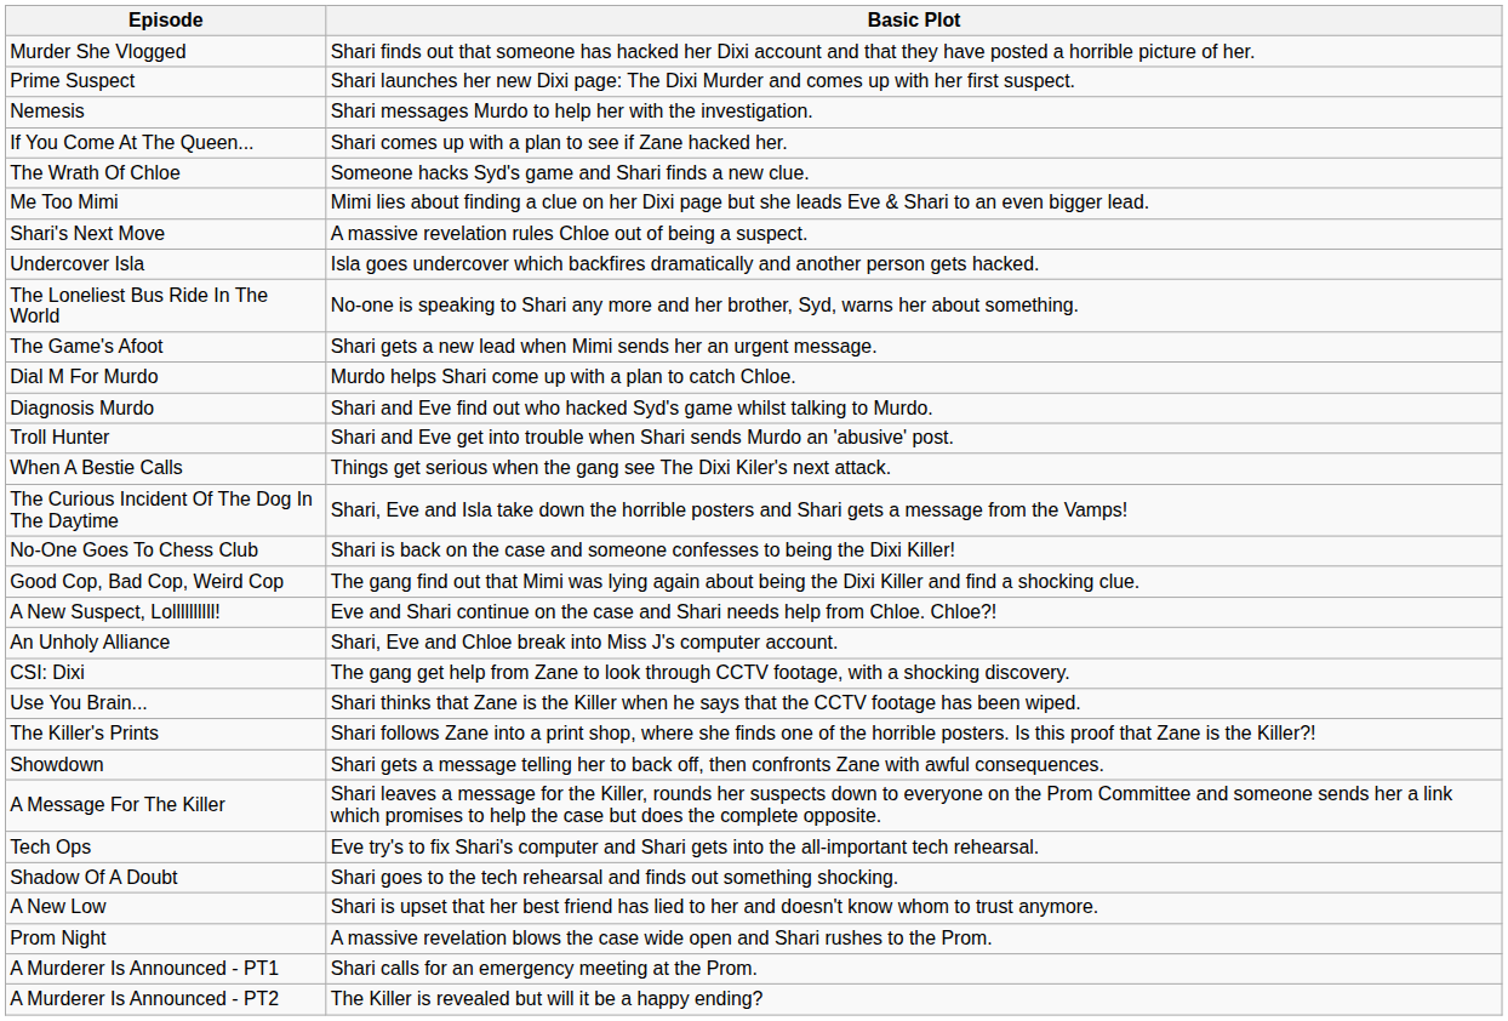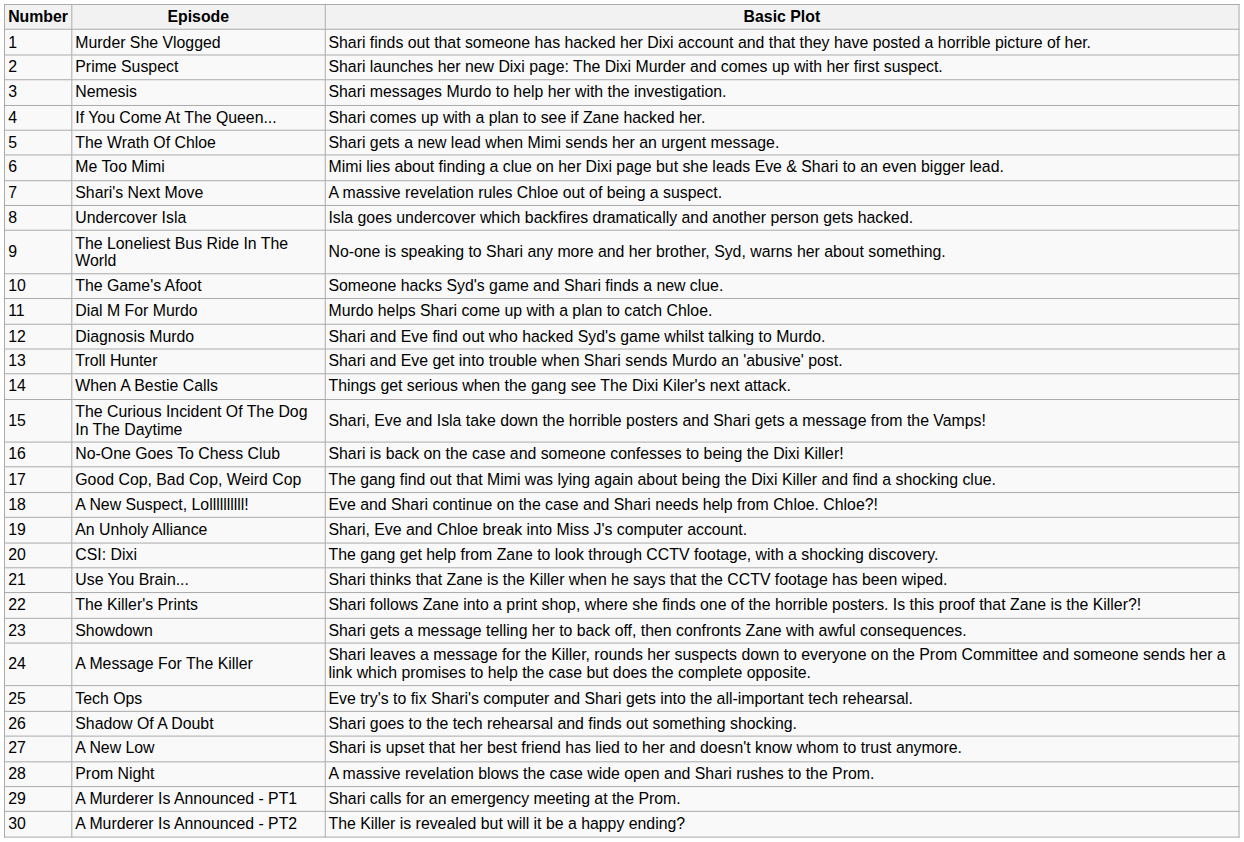+ column: Number | 1 | 2 | 3 | 4 | 5 | 6 | 7 | 8 | 9 | 10 | 11 | 12 | 13 | 14 | 15 | 16 | 17 | 18 | 19 | 20 | 21 | 22 | 23 | 24 | 25 | 26 | 27 | 28 | 29 | 30
The Wrath Of Chloe | Basic Plot: Someone hacks Syd's game and Shari finds a new clue. -> Shari gets a new lead when Mimi sends her an urgent message.
The Game's Afoot | Basic Plot: Shari gets a new lead when Mimi sends her an urgent message. -> Someone hacks Syd's game and Shari finds a new clue.
